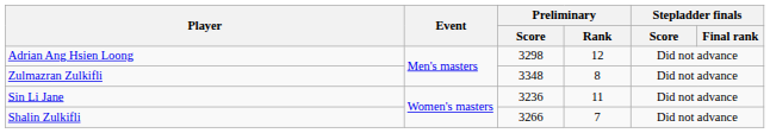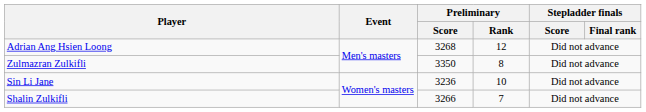Adrian Ang Hsien Loong | Preliminary / Score: 3298 -> 3268
Zulmazran Zulkifli | Preliminary / Score: 3348 -> 3350
Sin Li Jane | Preliminary / Rank: 11 -> 10
